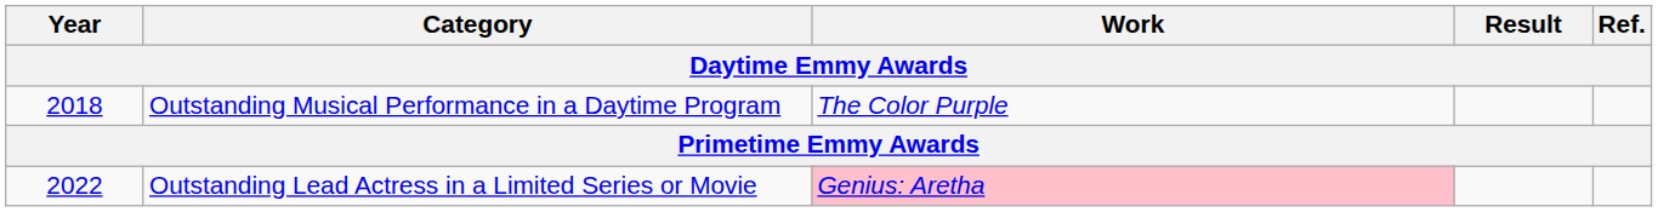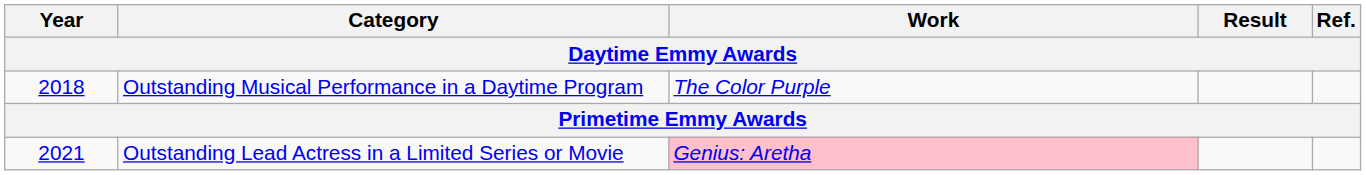Outstanding Lead Actress in a Limited Series or Movie | Year: 2022 -> 2021
